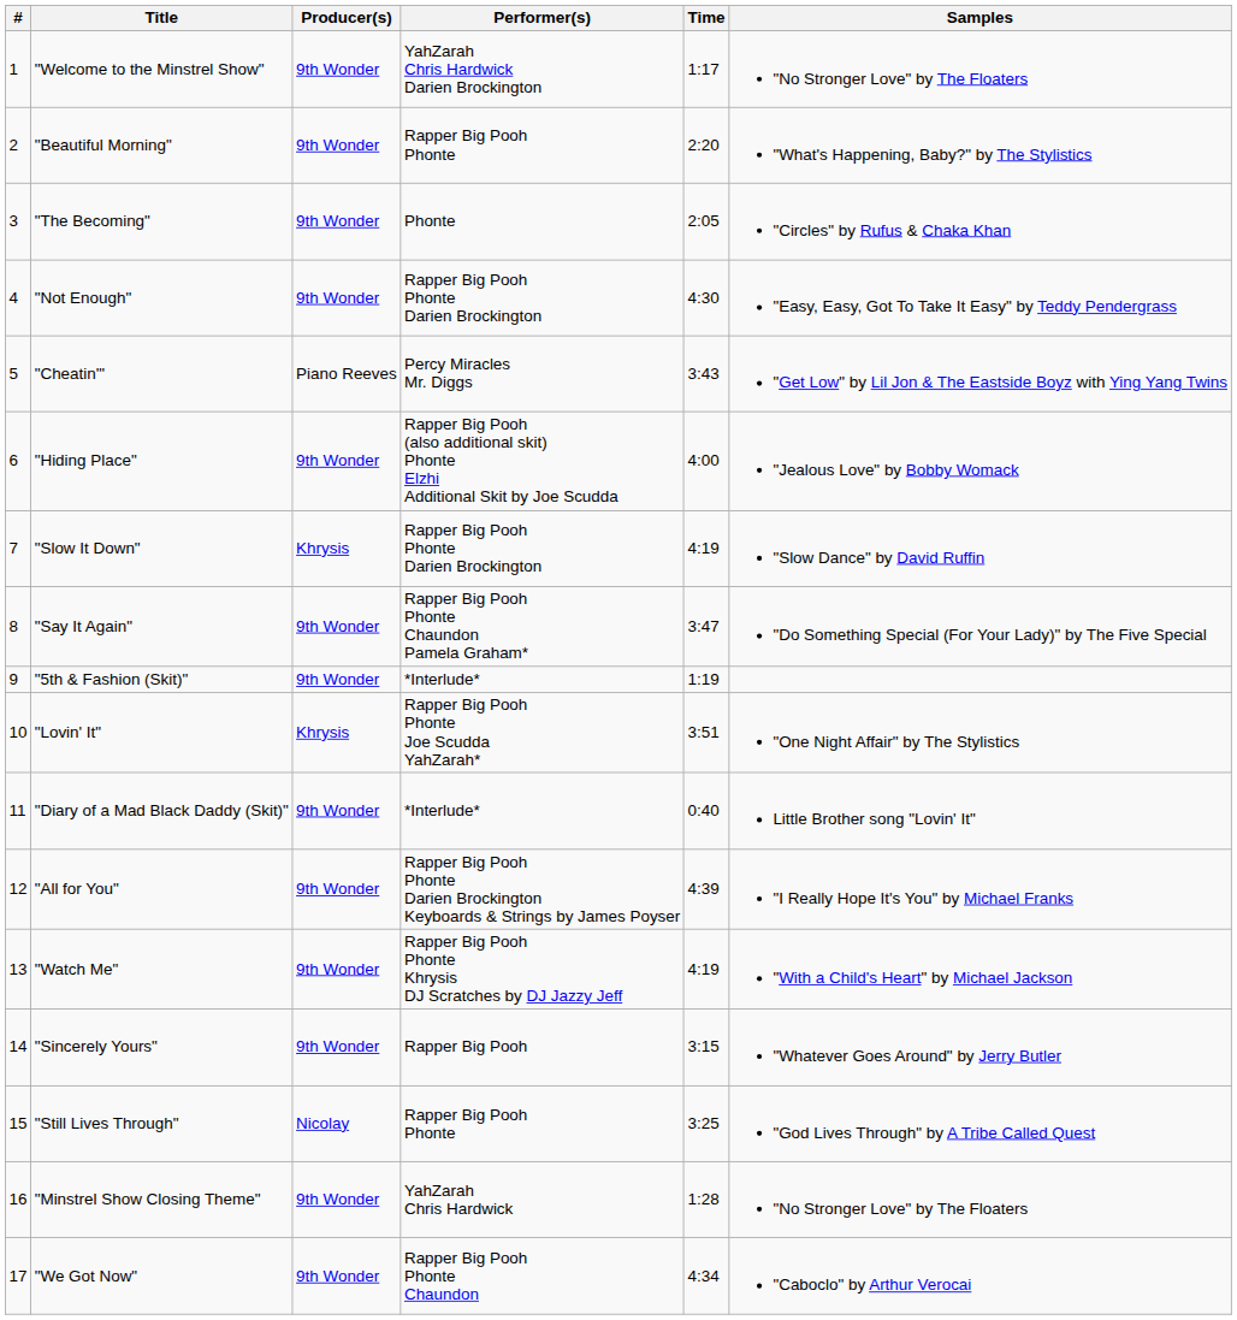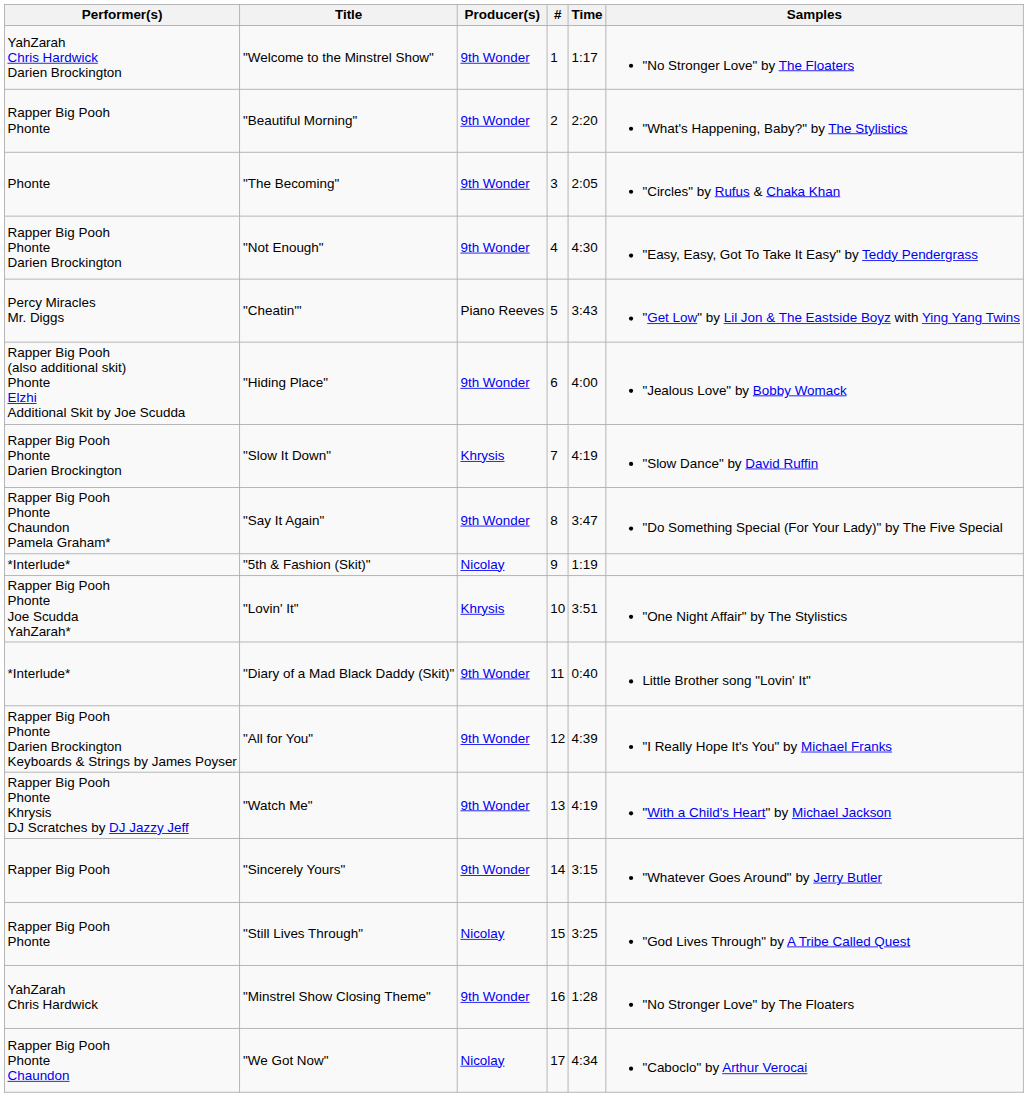columns swapped: # <-> Performer(s)
"5th & Fashion (Skit)" | Producer(s): 9th Wonder -> Nicolay
"We Got Now" | Producer(s): 9th Wonder -> Nicolay
